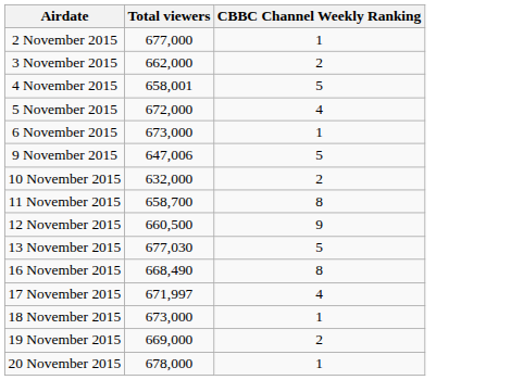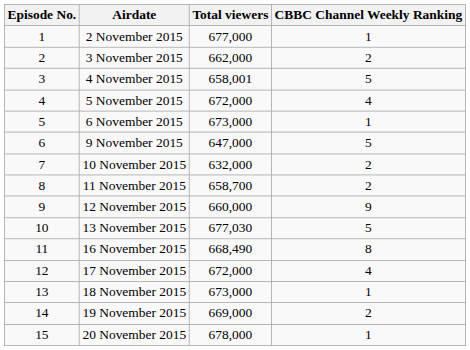+ column: Episode No. | 1 | 2 | 3 | 4 | 5 | 6 | 7 | 8 | 9 | 10 | 11 | 12 | 13 | 14 | 15
9 November 2015 | Total viewers: 647,006 -> 647,000
11 November 2015 | CBBC Channel Weekly Ranking: 8 -> 2
12 November 2015 | Total viewers: 660,500 -> 660,000
17 November 2015 | Total viewers: 671,997 -> 672,000
